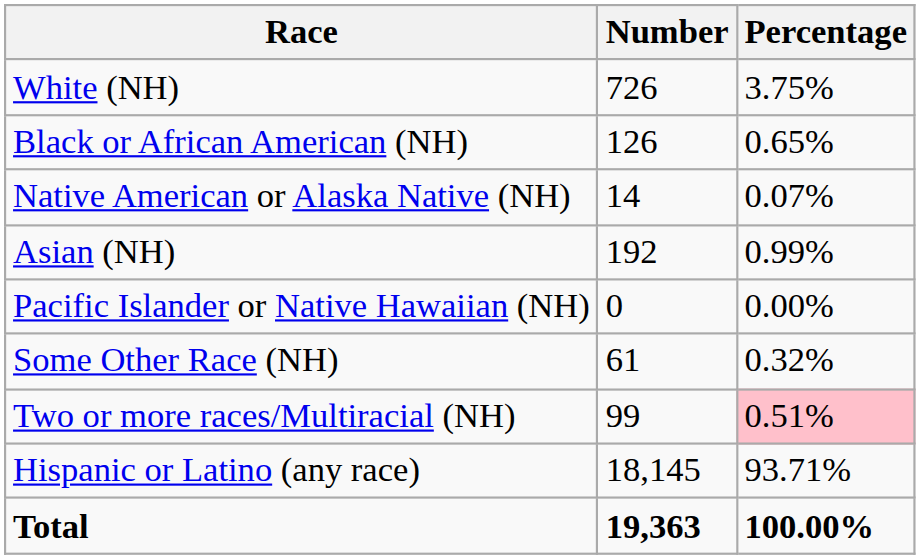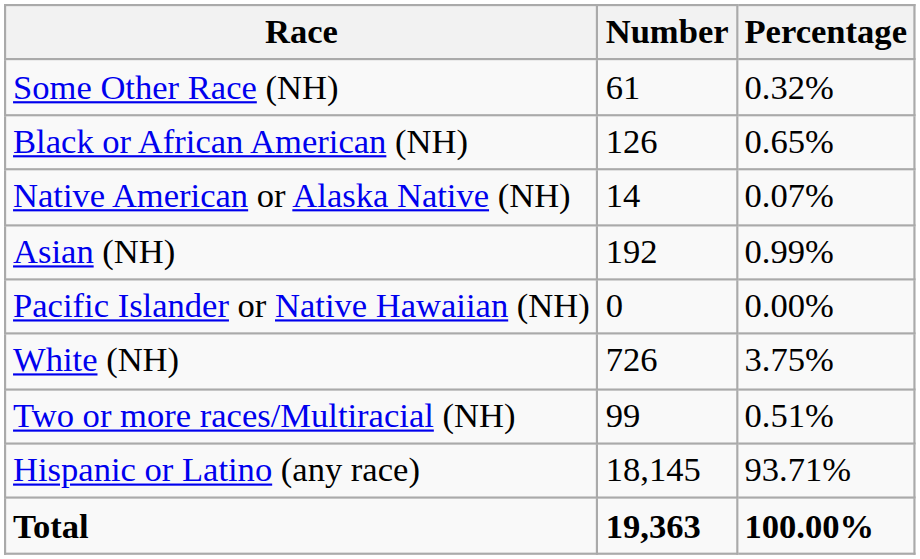rows swapped: White (NH) <-> Some Other Race (NH)
Two or more races/Multiracial (NH) | Percentage: pink background -> no background
